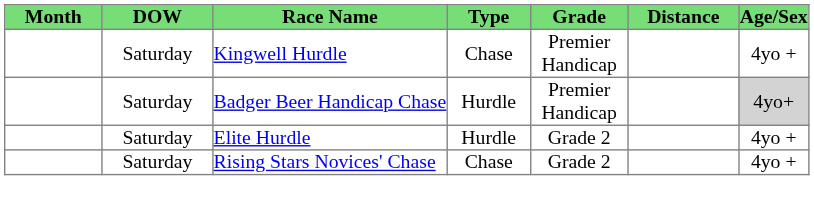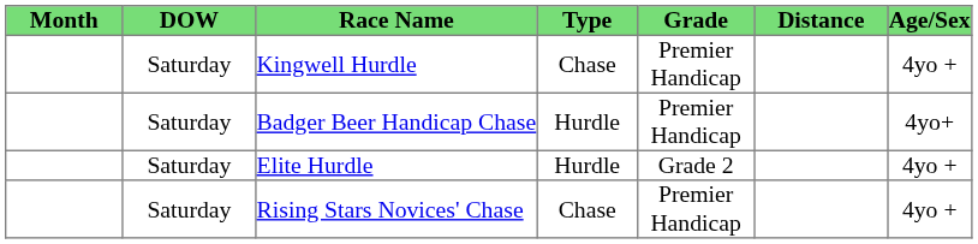Badger Beer Handicap Chase | Age/Sex: lightgrey background -> no background
Rising Stars Novices' Chase | Grade: Grade 2 -> Premier Handicap
